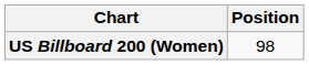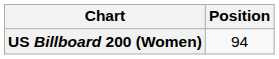US Billboard 200 (Women) | Position: 98 -> 94
